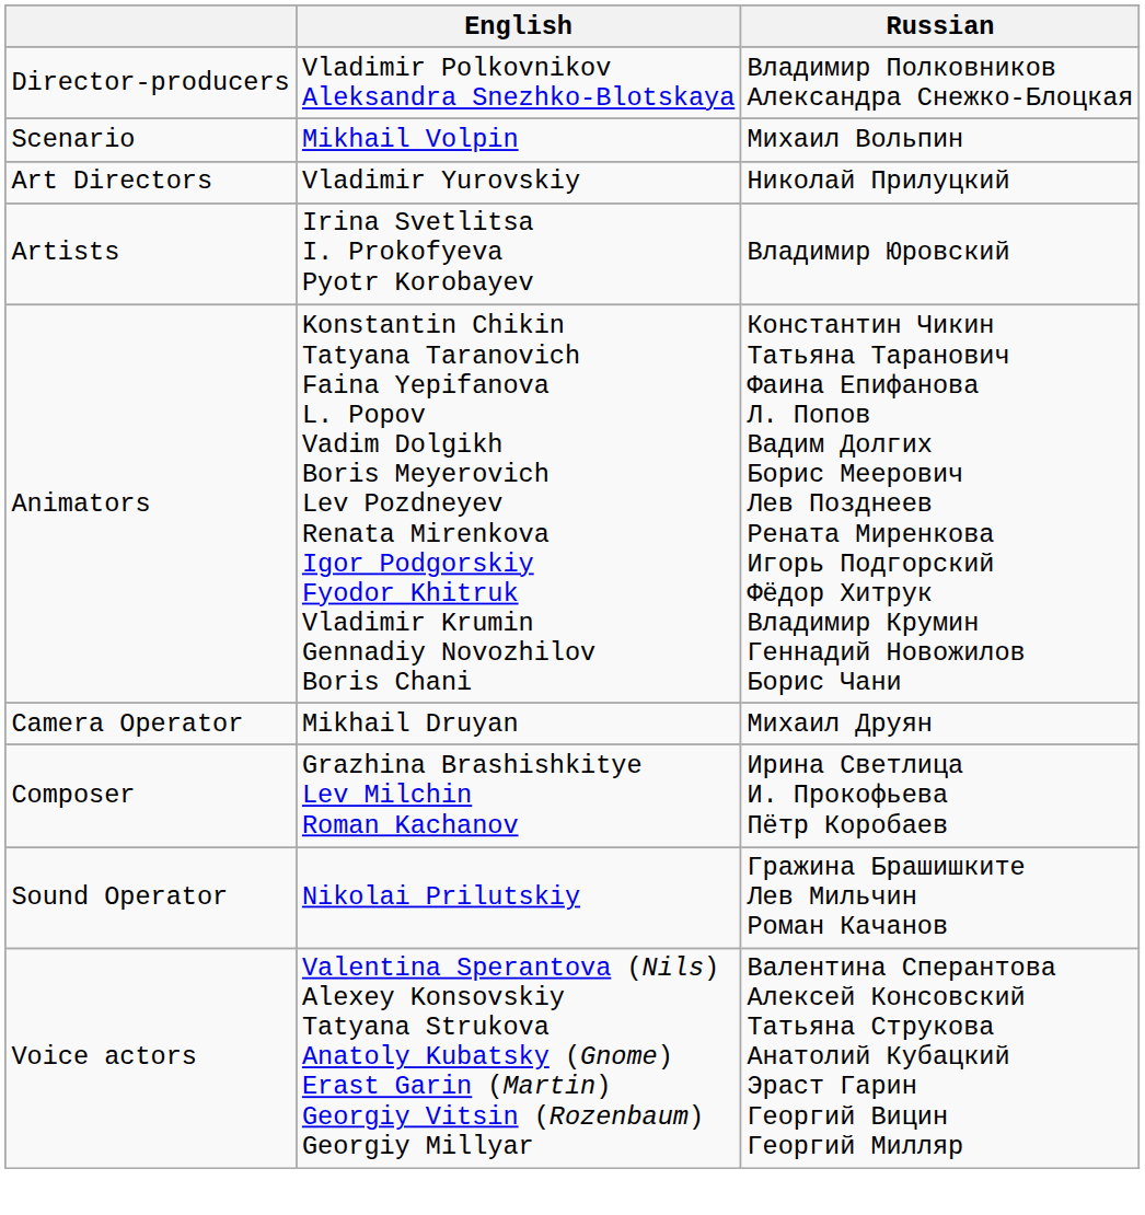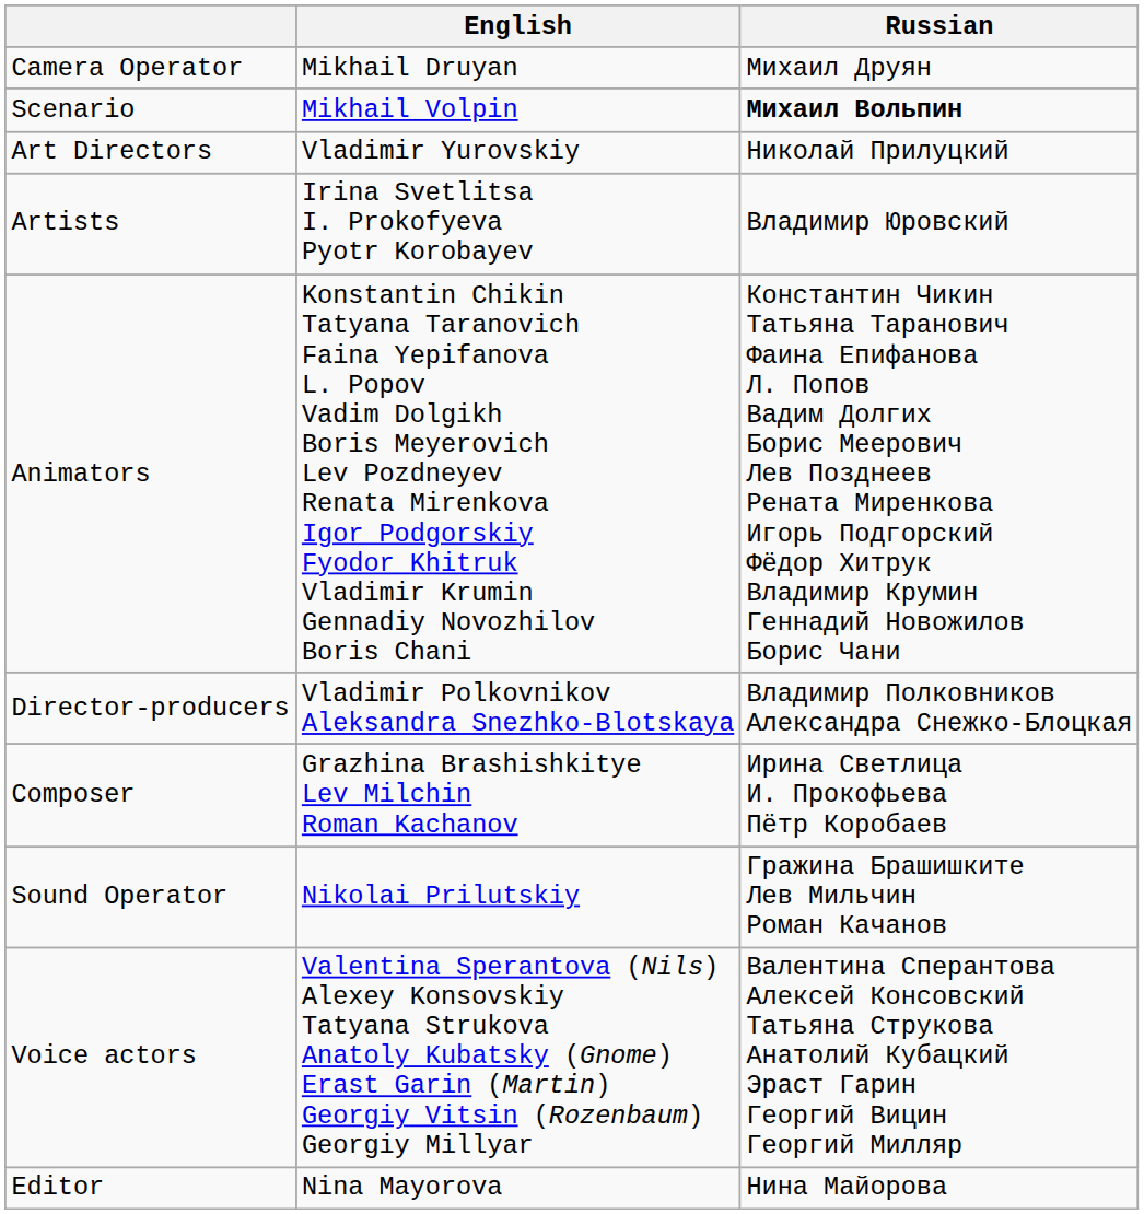rows swapped: Director-producers <-> Camera Operator
Scenario | Russian: normal -> bold
+ row: Editor | Nina Mayorova | Нина Майорова
